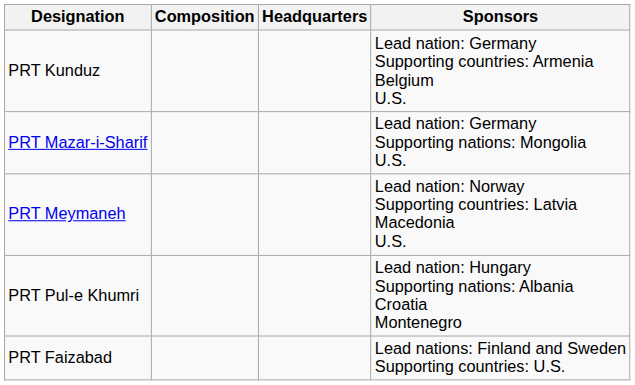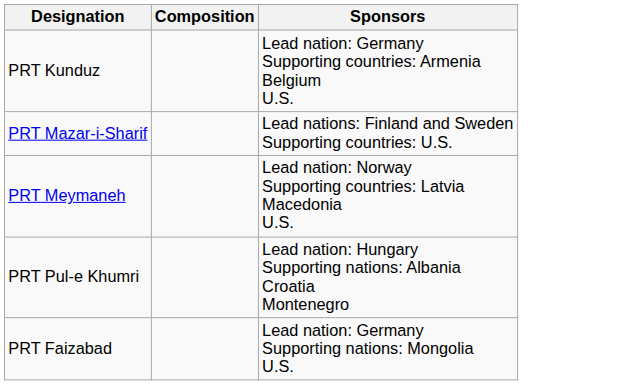- column: Headquarters
PRT Mazar-i-Sharif | Sponsors: Lead nation: Germany Supporting nations: Mongolia U.S. -> Lead nations: Finland and Sweden Supporting countries: U.S.
PRT Faizabad | Sponsors: Lead nations: Finland and Sweden Supporting countries: U.S. -> Lead nation: Germany Supporting nations: Mongolia U.S.
